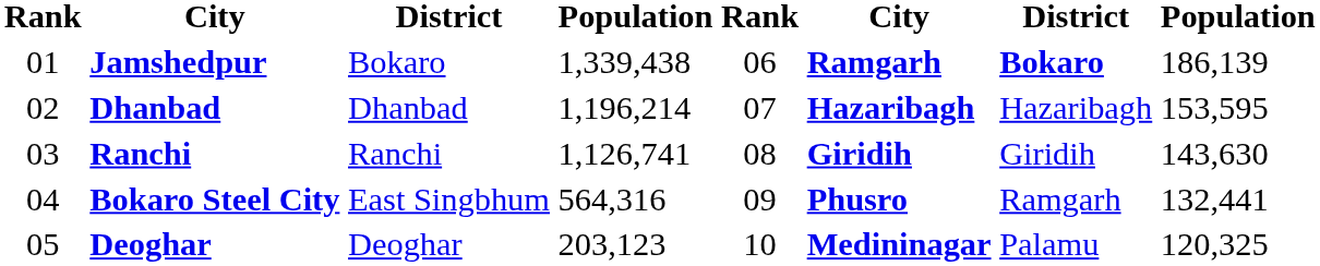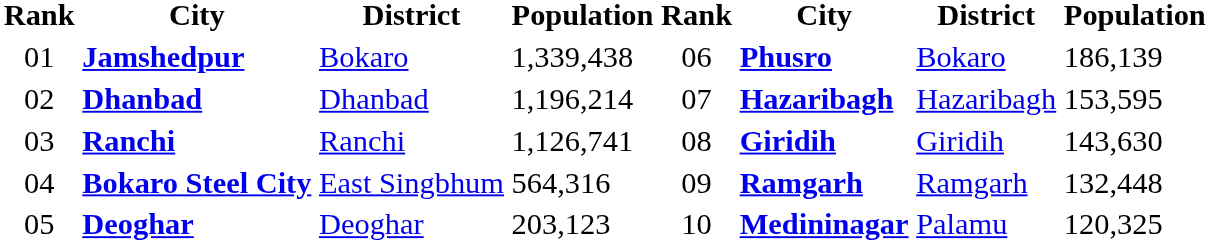Jamshedpur | column 6: Ramgarh -> Phusro
Jamshedpur | column 7: bold -> normal
Bokaro Steel City | column 6: Phusro -> Ramgarh
Bokaro Steel City | column 8: 132,441 -> 132,448
